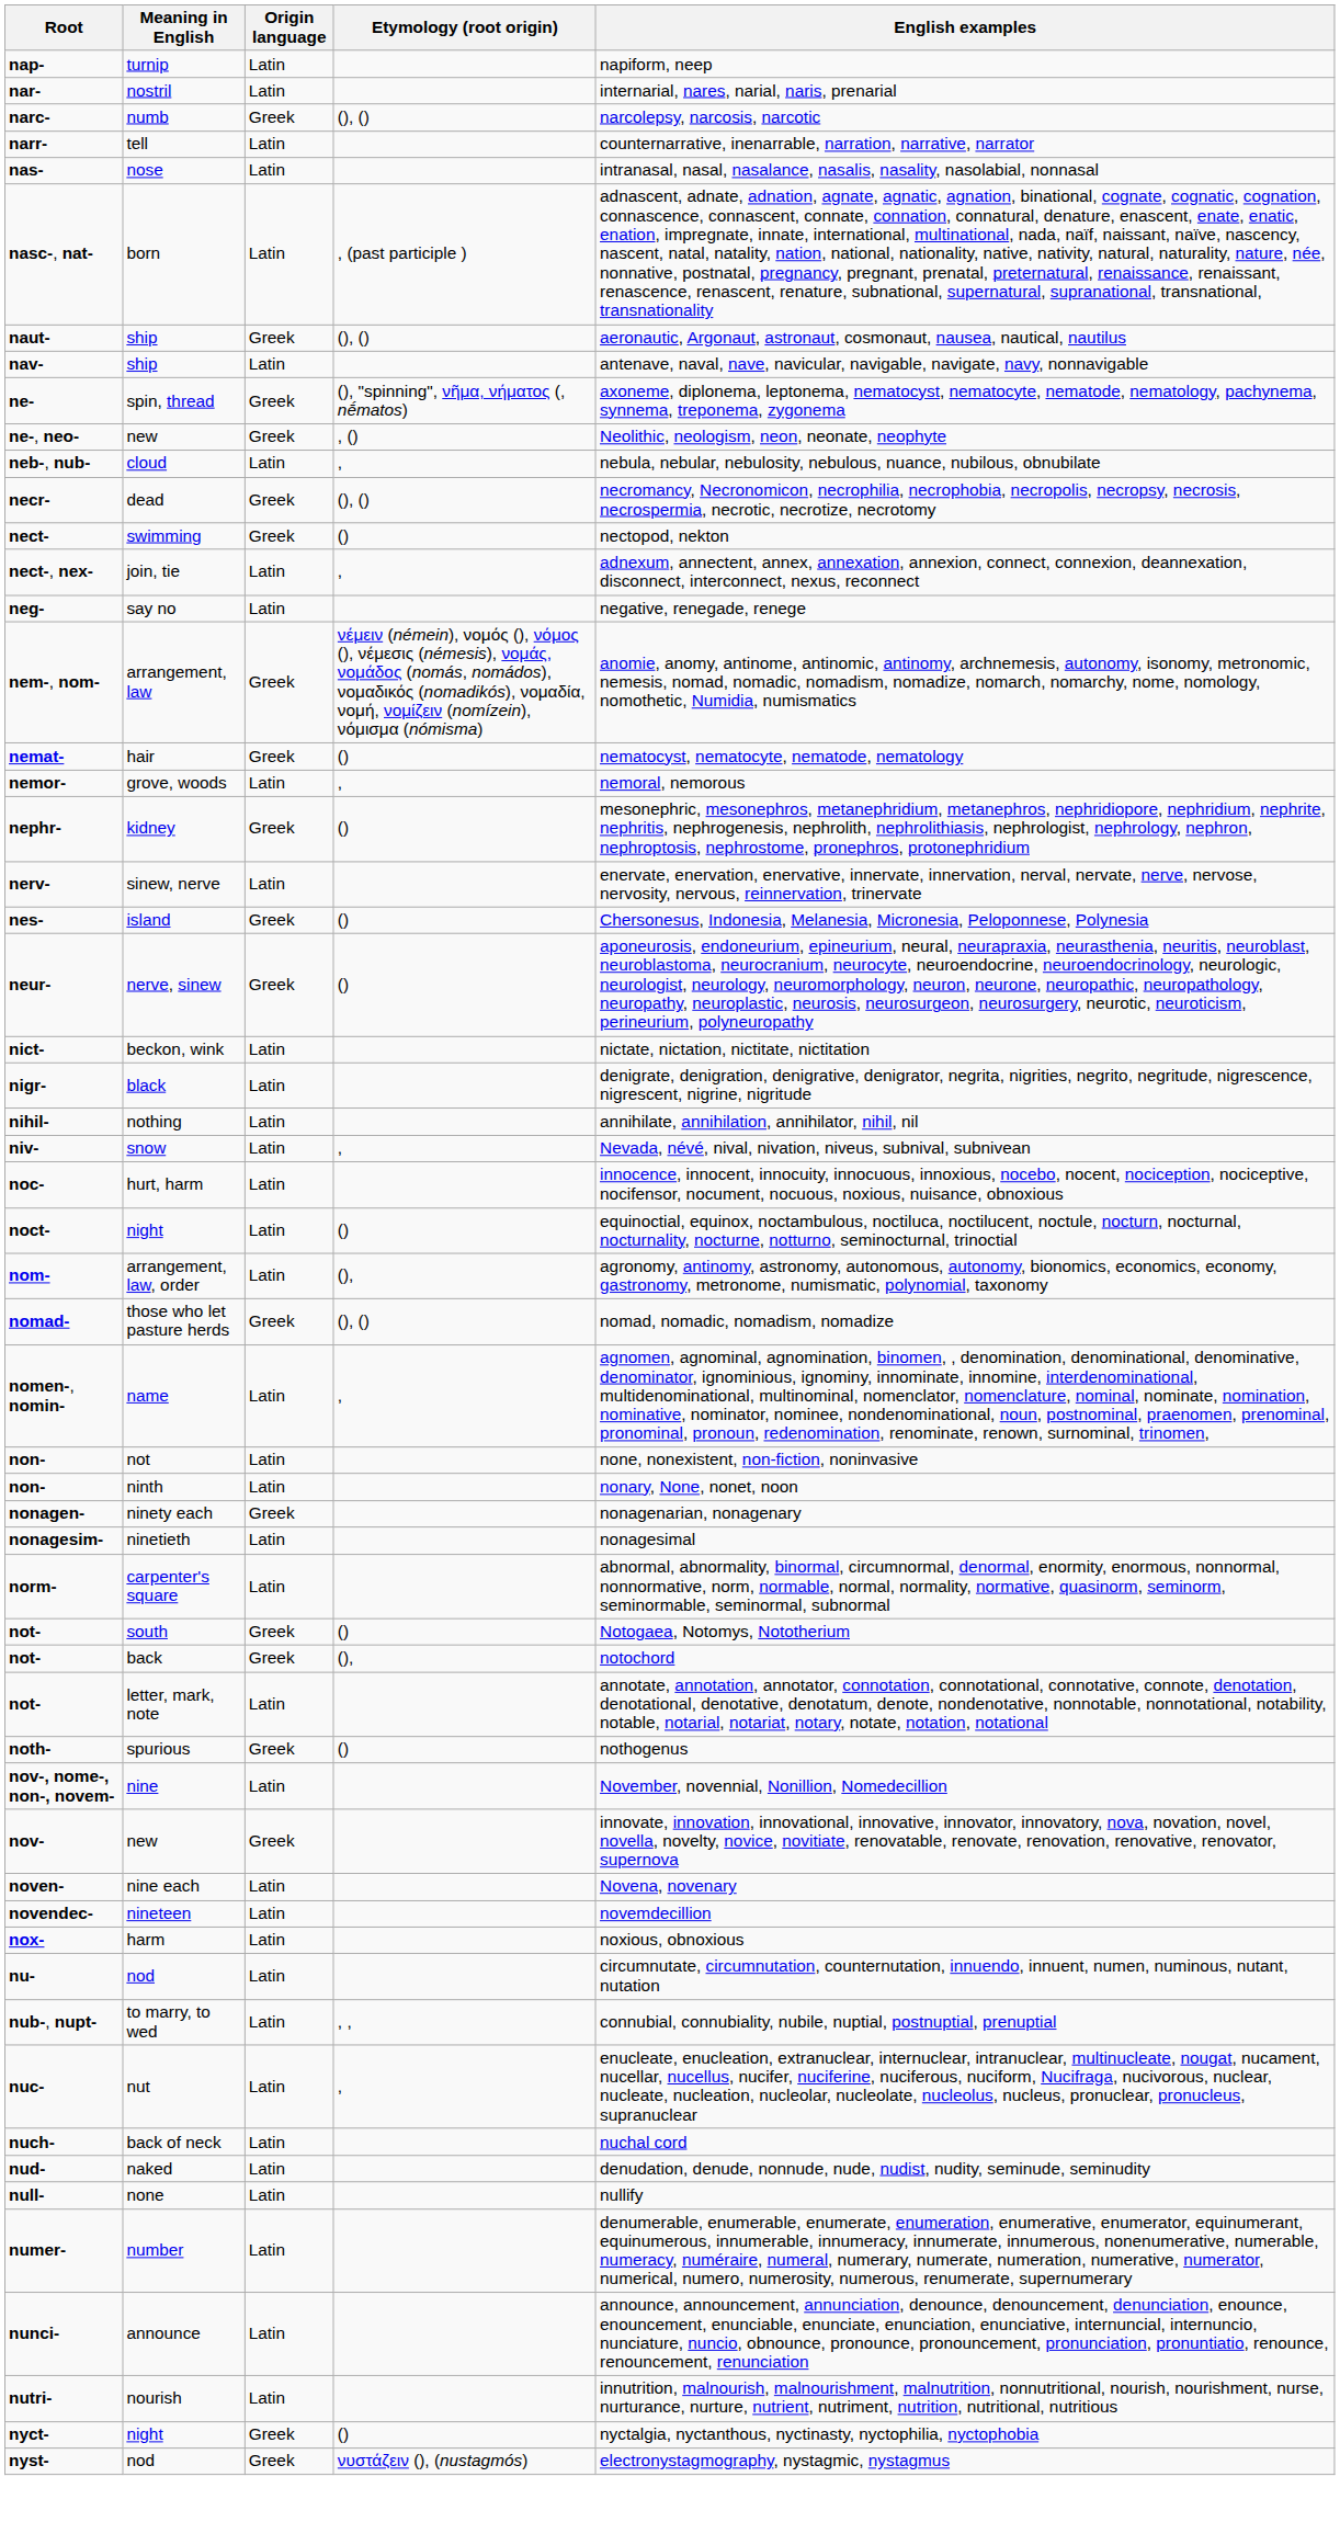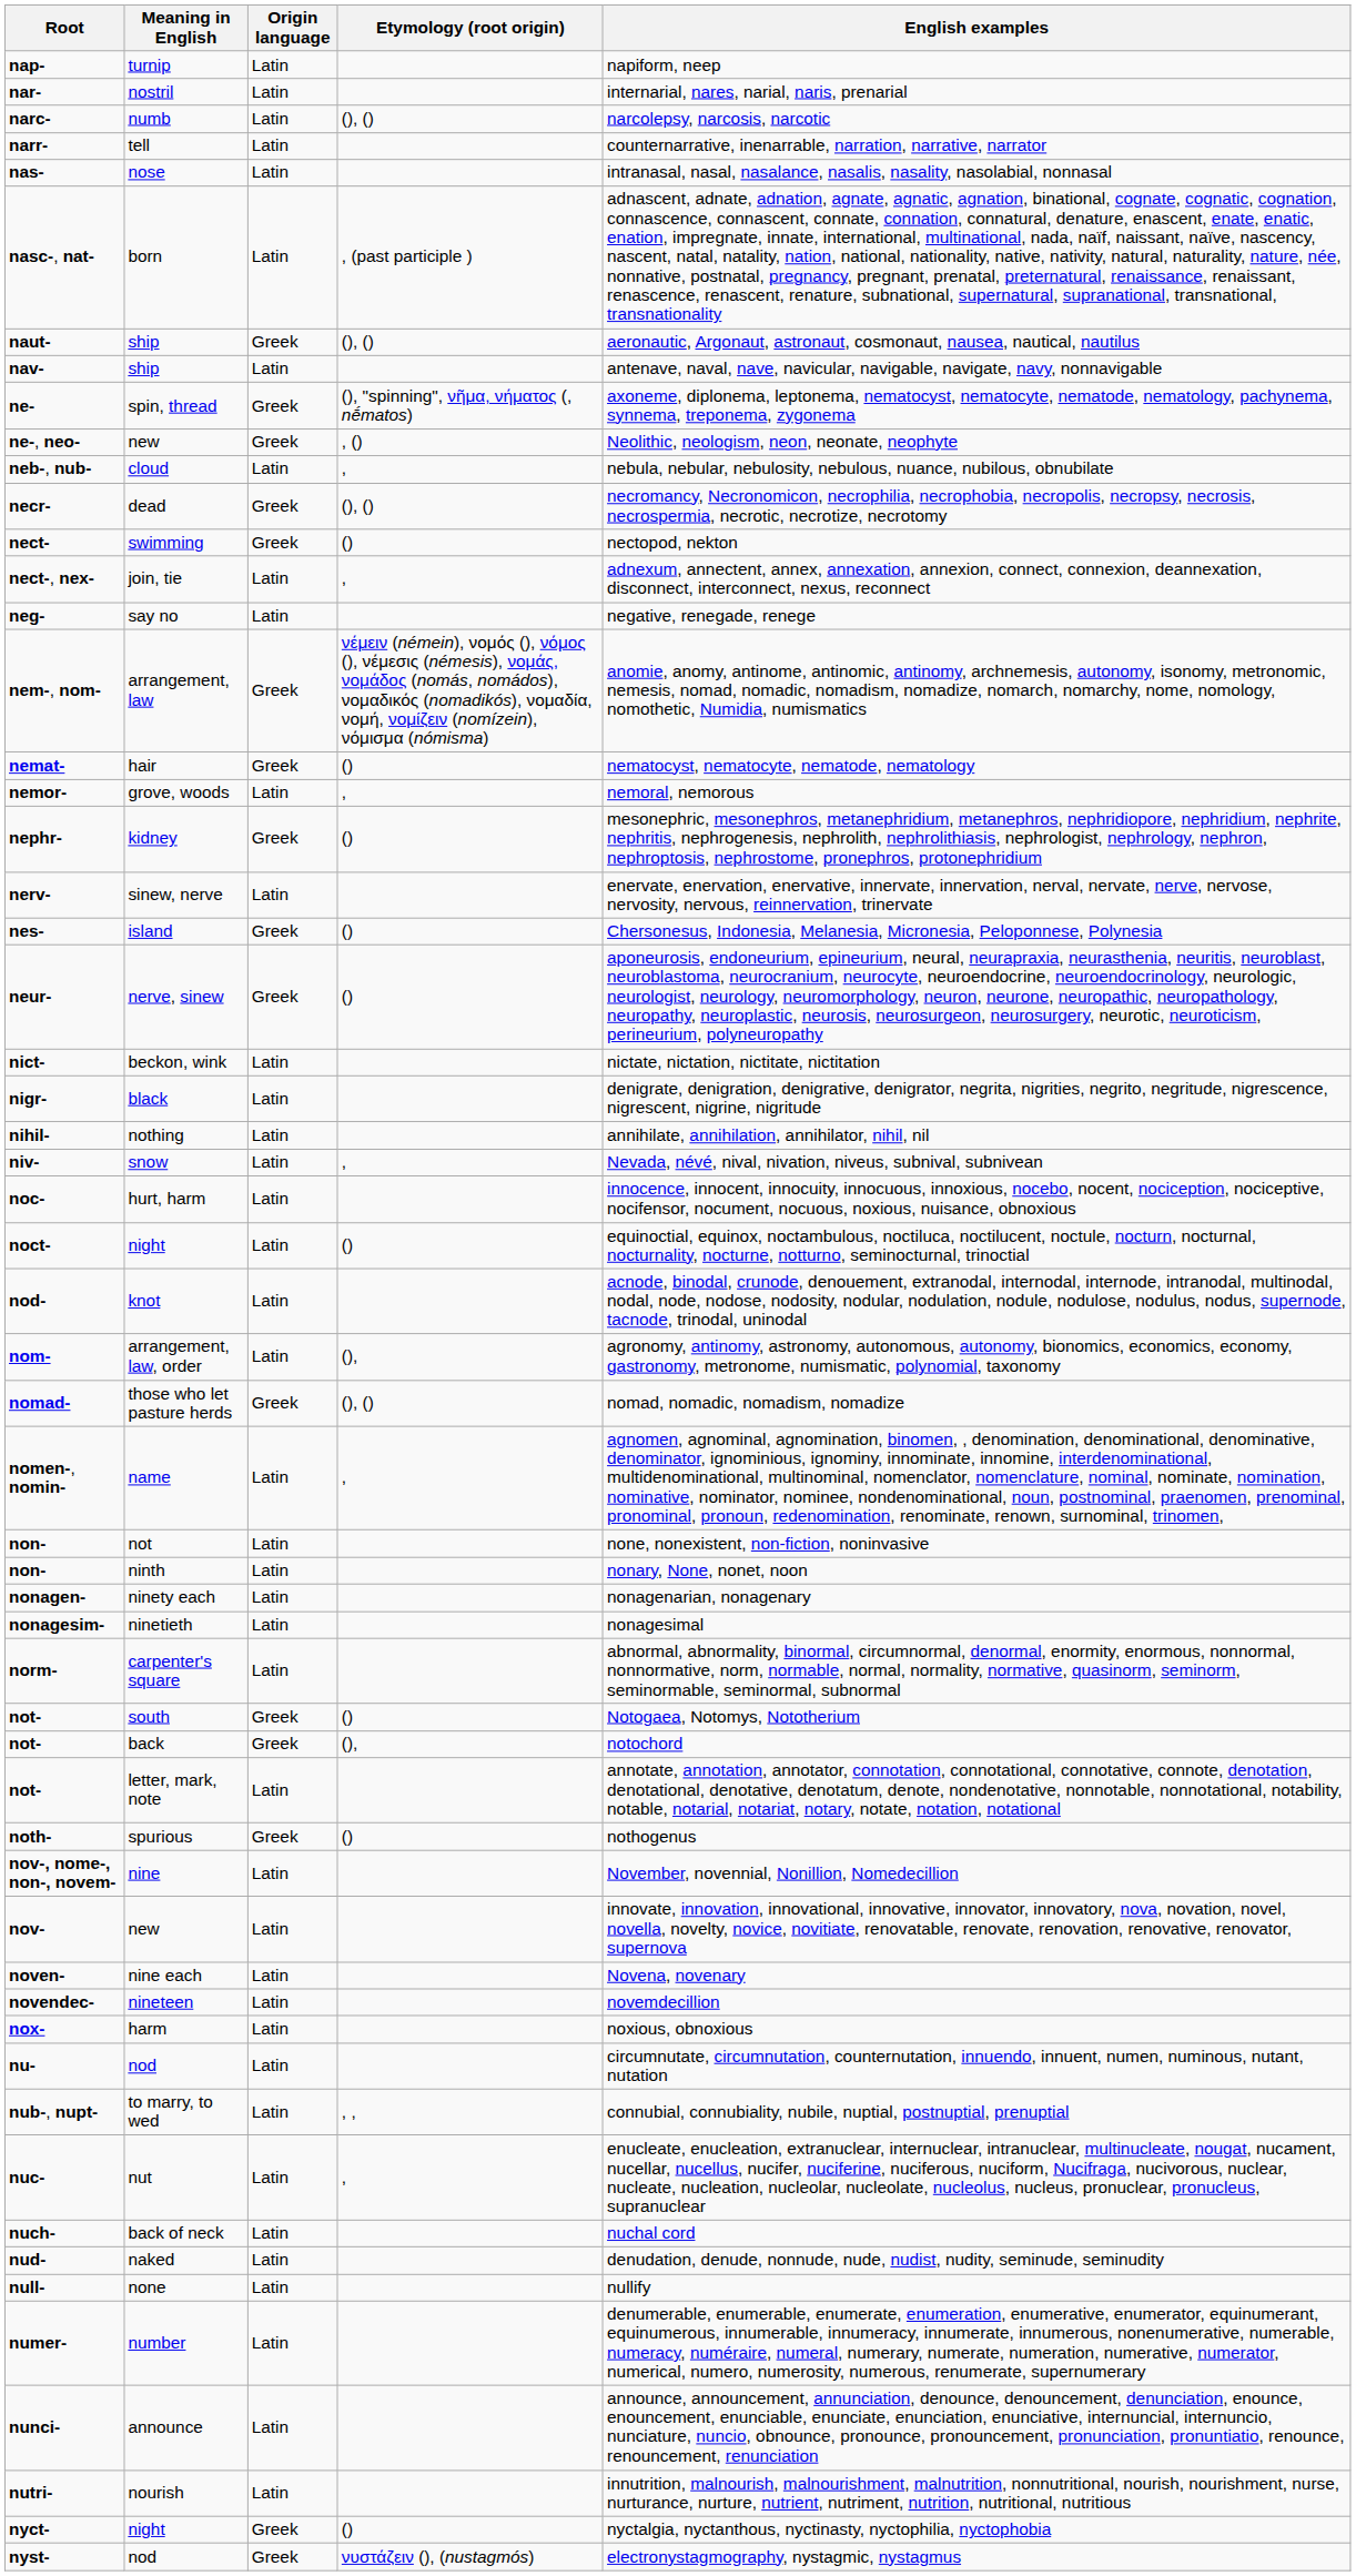narc- | Origin language: Greek -> Latin
+ row: nod- | knot | Latin | acnode, binodal, crunode, denouement, extranodal, internodal, internode, intranodal, multinodal, nodal, node, nodose, nodosity, nodular, nodulation, nodule, nodulose, nodulus, nodus, supernode, tacnode, trinodal, uninodal
nonagen- | Origin language: Greek -> Latin
nov- | Origin language: Greek -> Latin
